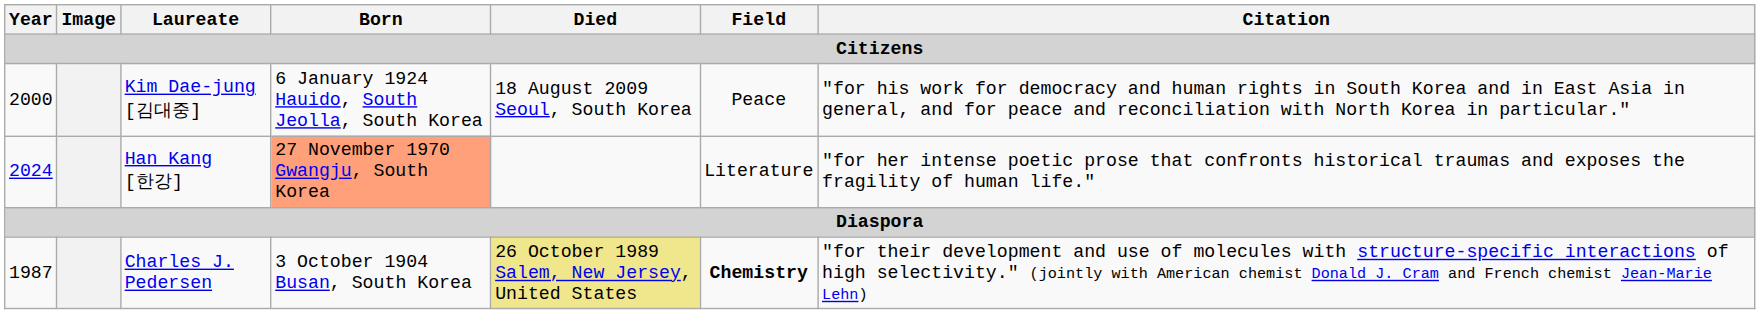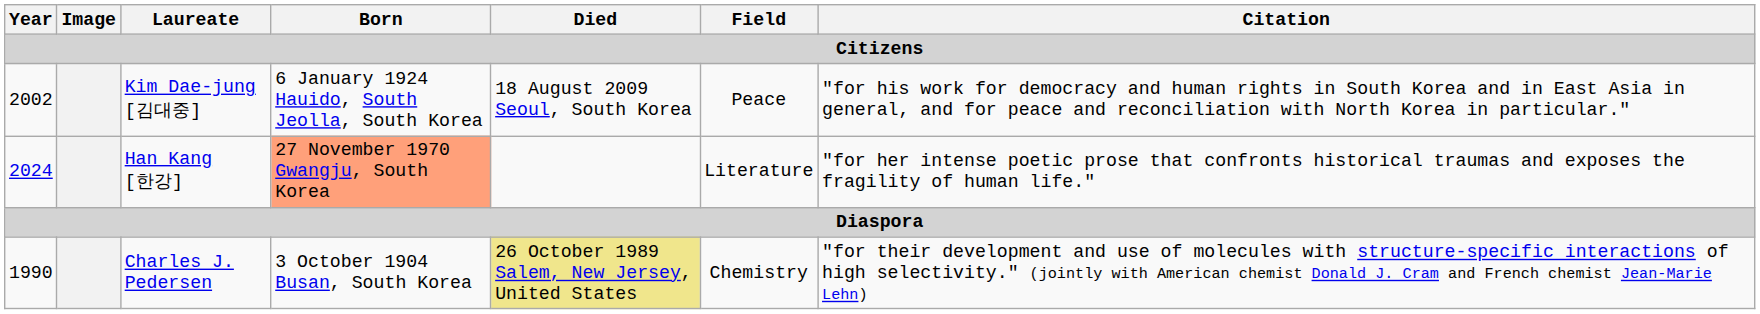Kim Dae-jung [김대중] | Year: 2000 -> 2002
Charles J. Pedersen | Year: 1987 -> 1990
Charles J. Pedersen | Field: bold -> normal
